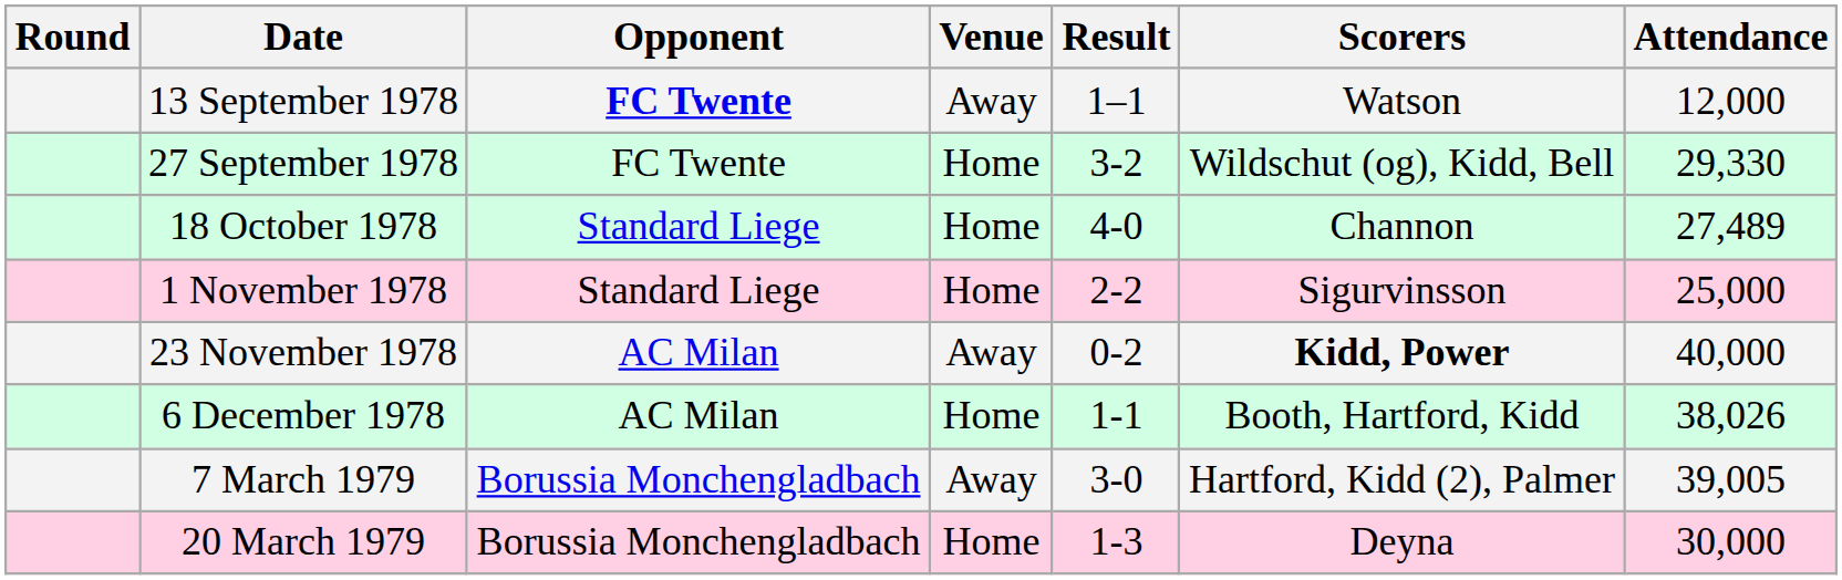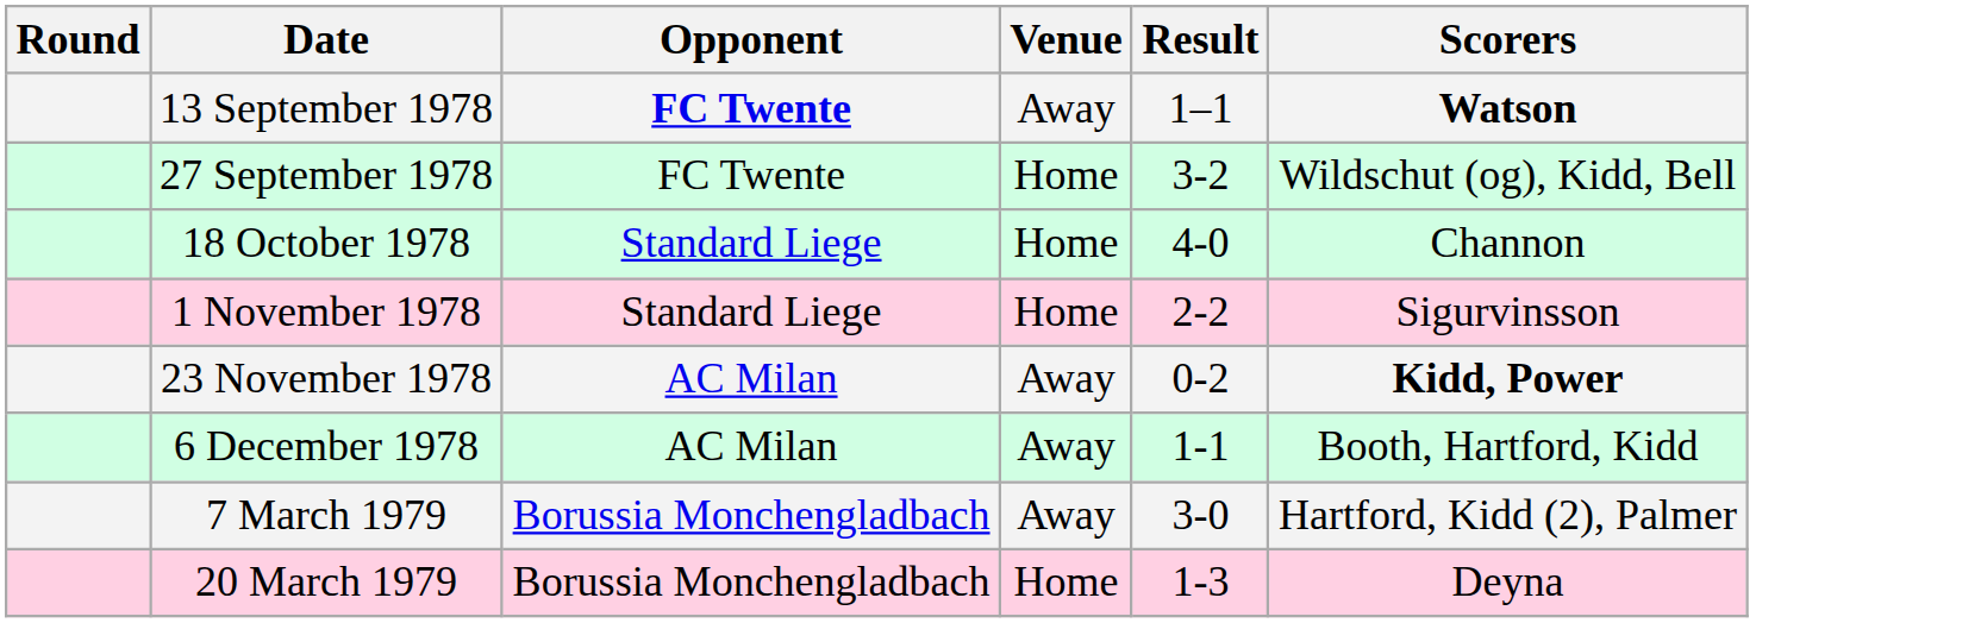- column: Attendance | 12,000 | 29,330 | 27,489 | 25,000 | 40,000 | 38,026 | 39,005 | 30,000
13 September 1978 | Scorers: normal -> bold
6 December 1978 | Venue: Home -> Away
